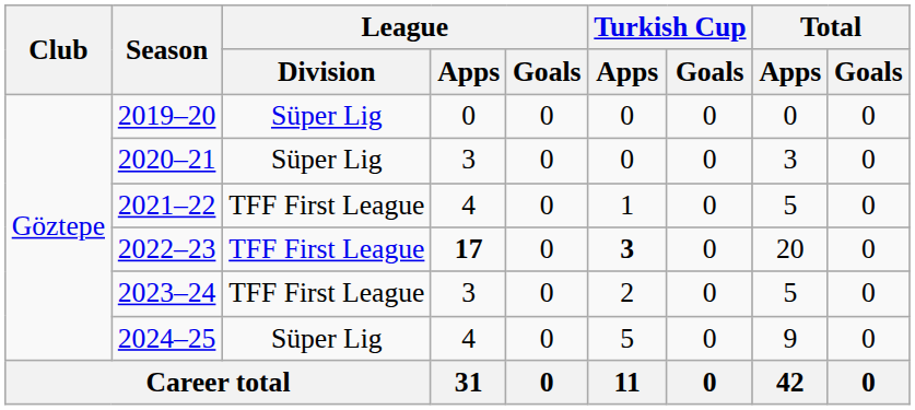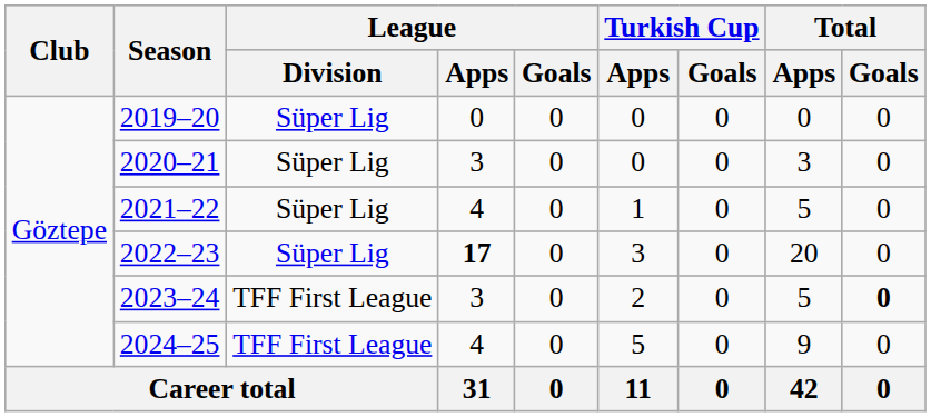2021–22 | League / Division: TFF First League -> Süper Lig
2022–23 | League / Division: TFF First League -> Süper Lig
2022–23 | Turkish Cup / Apps: bold -> normal
2023–24 | Total / Goals: normal -> bold
2024–25 | League / Division: Süper Lig -> TFF First League
